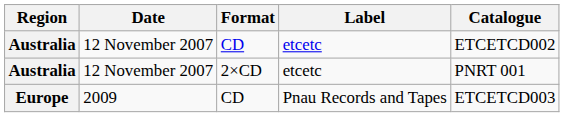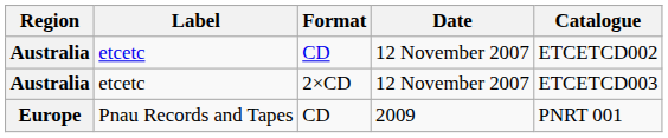columns swapped: Date <-> Label
Australia / 2×CD | Catalogue: PNRT 001 -> ETCETCD003
Europe | Catalogue: ETCETCD003 -> PNRT 001
